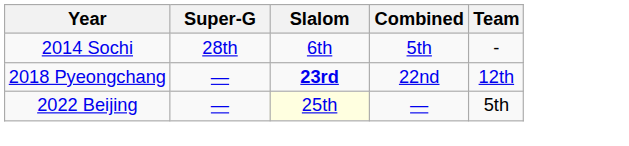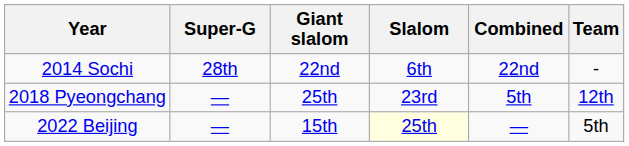+ column: Giant slalom | 22nd | 25th | 15th
2014 Sochi | Combined: 5th -> 22nd
2018 Pyeongchang | Slalom: bold -> normal
2018 Pyeongchang | Combined: 22nd -> 5th
